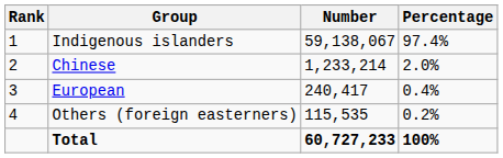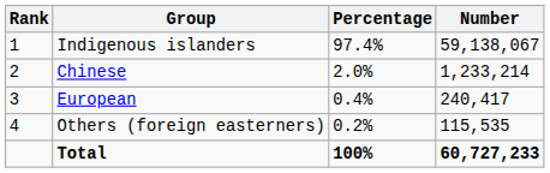columns swapped: Number <-> Percentage
